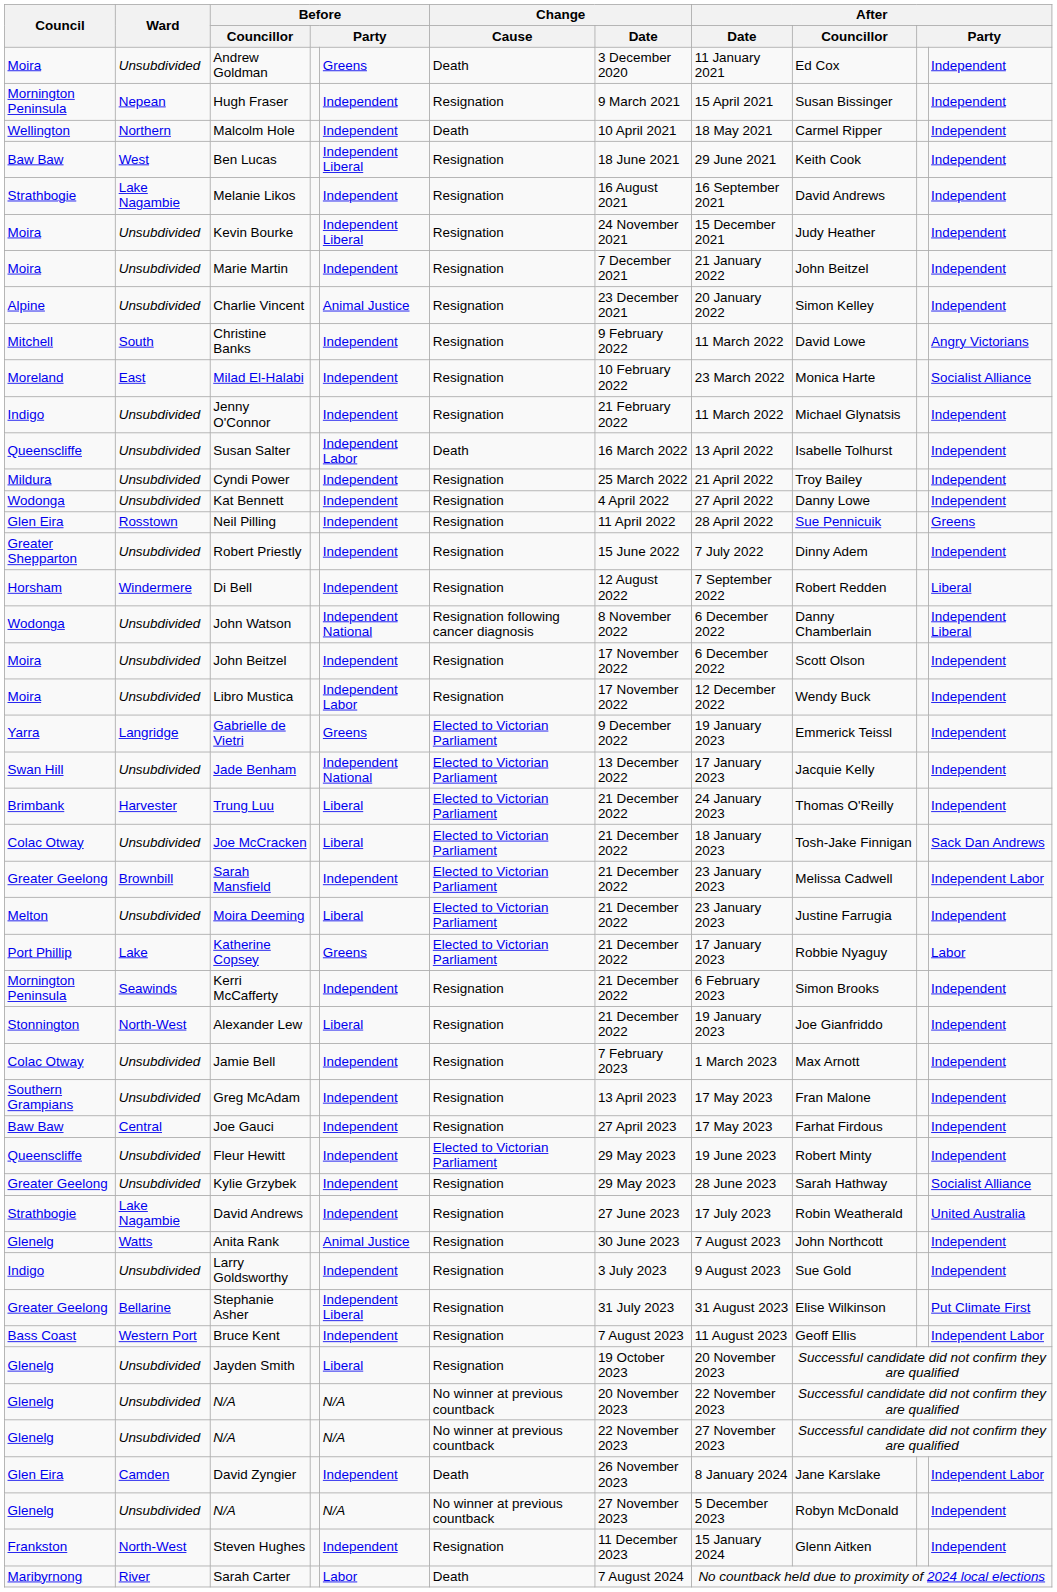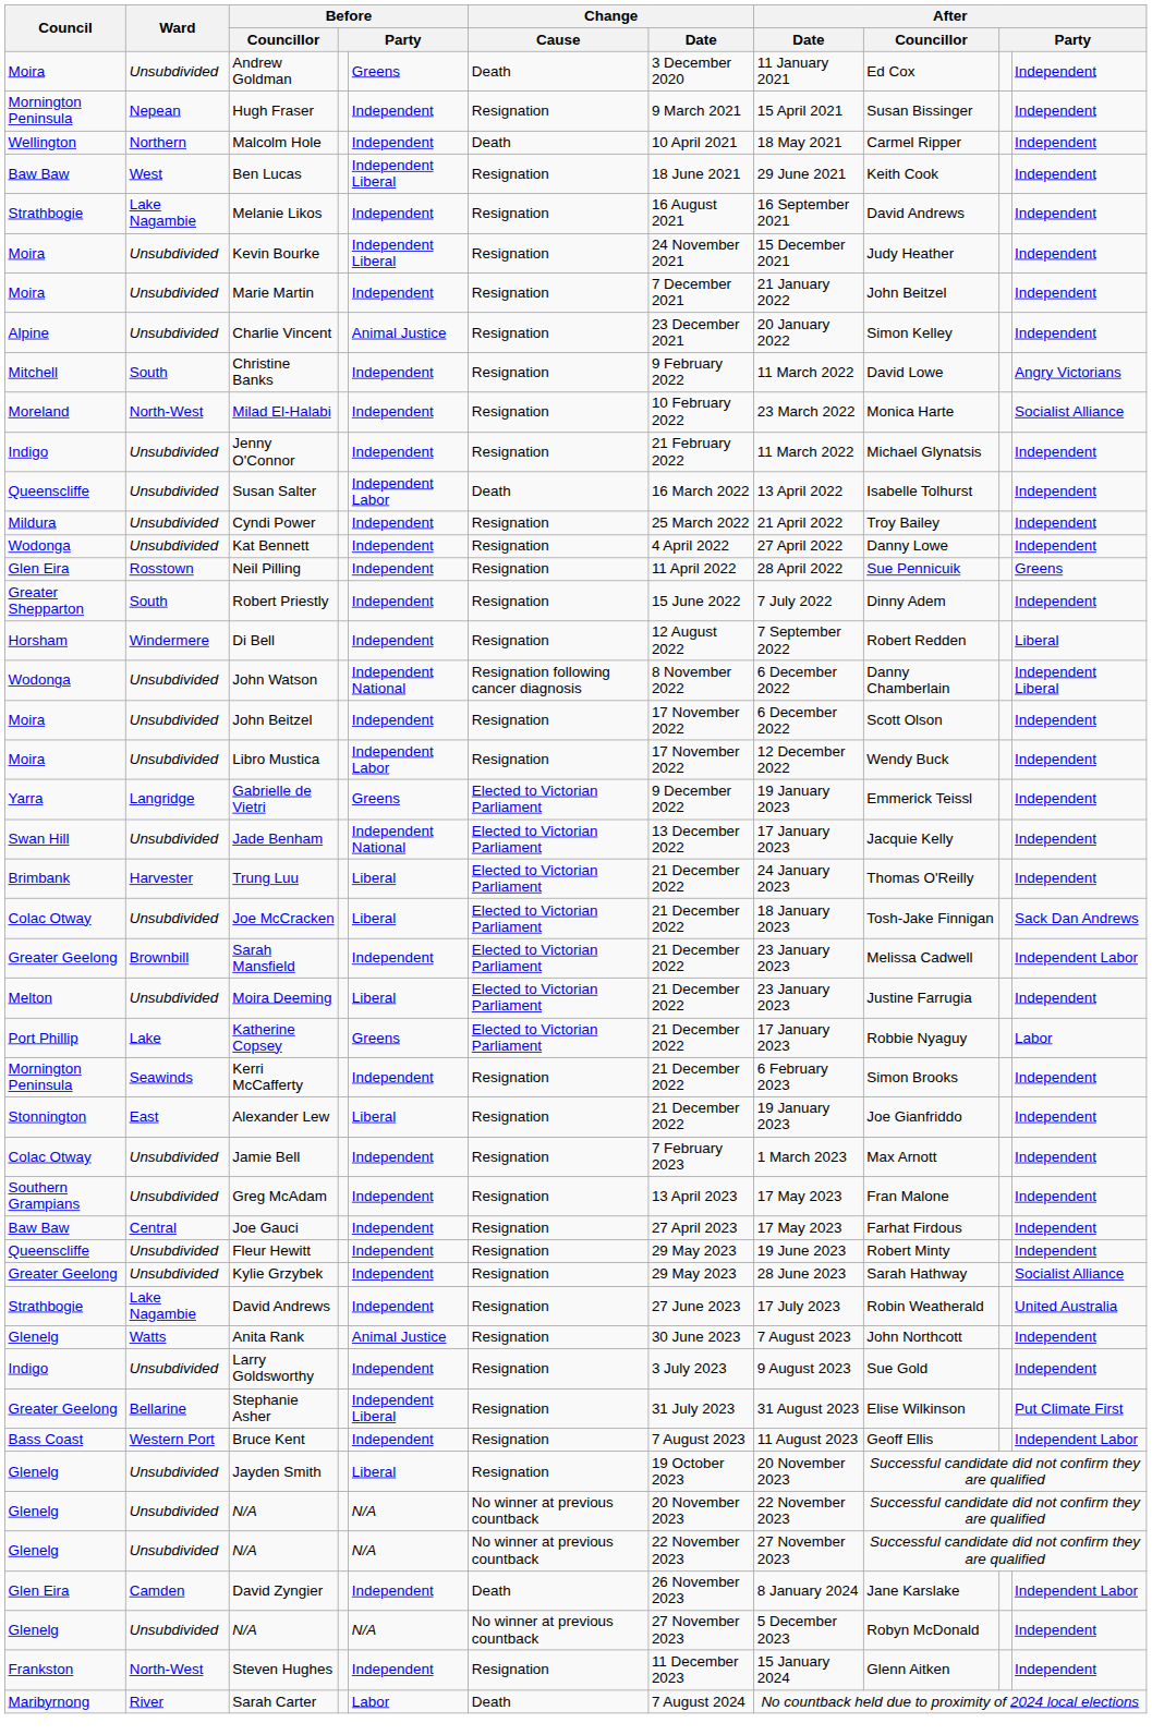Milad El-Halabi | Ward: East -> North-West
Robert Priestly | Ward: Unsubdivided -> South
Alexander Lew | Ward: North-West -> East
Fleur Hewitt | Change / Cause: Elected to Victorian Parliament -> Resignation
